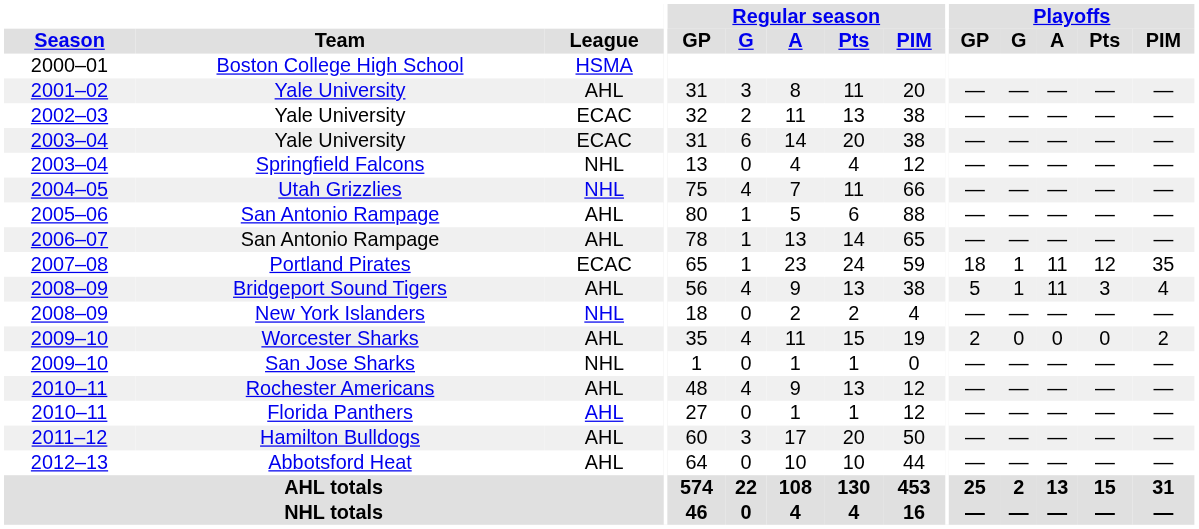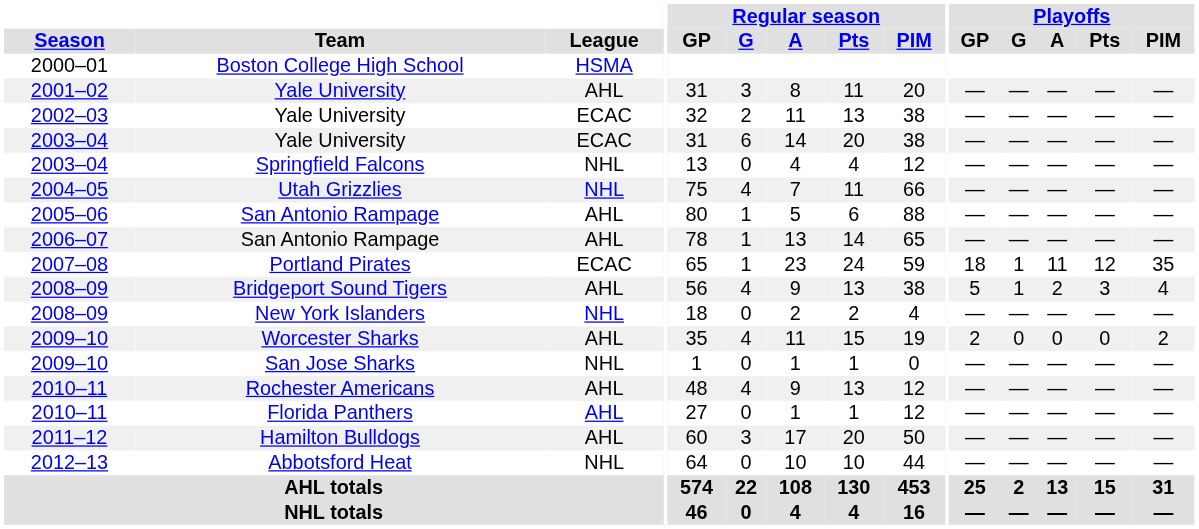Bridgeport Sound Tigers | Playoffs / A: 11 -> 2
Abbotsford Heat | League: AHL -> NHL
